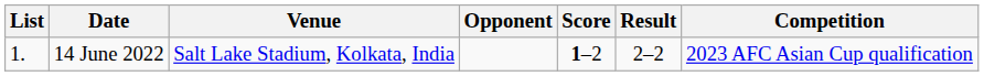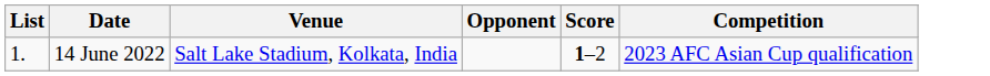- column: Result | 2–2
